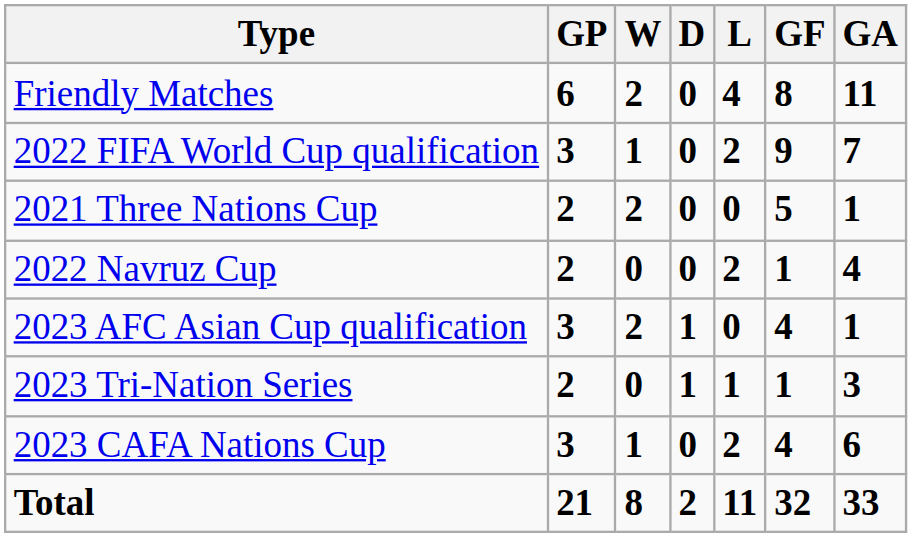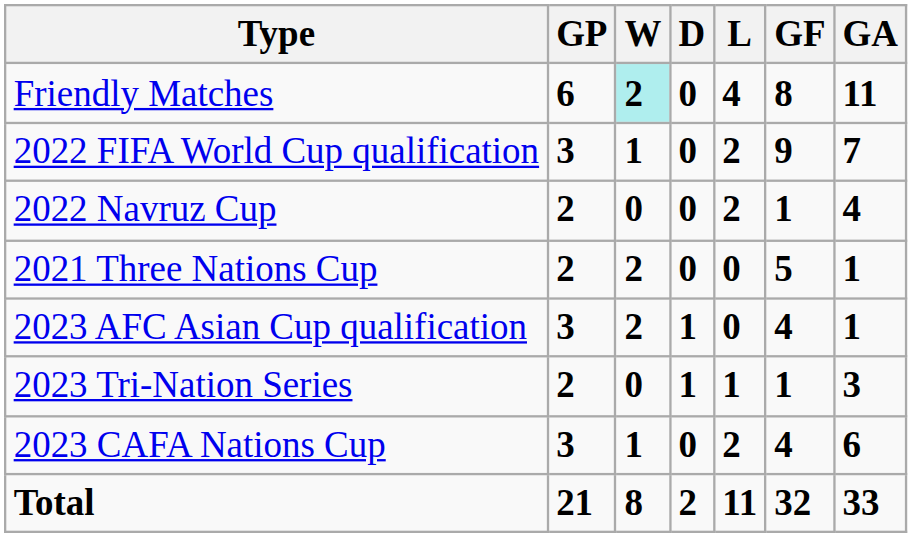Friendly Matches | W: no background -> paleturquoise background
rows swapped: 2021 Three Nations Cup <-> 2022 Navruz Cup
